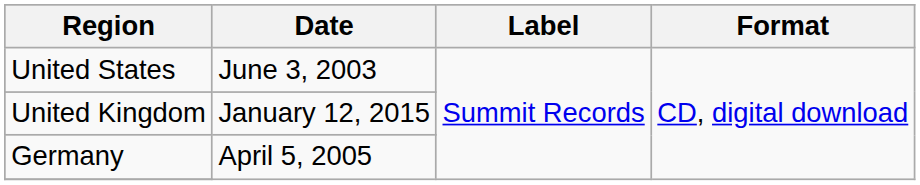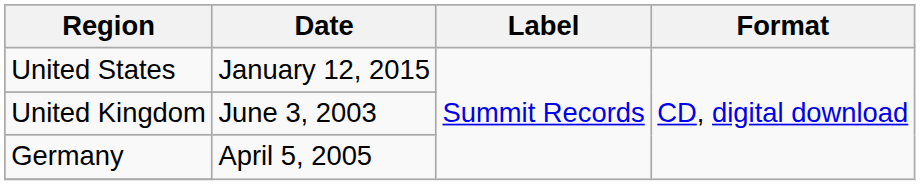United States | Date: June 3, 2003 -> January 12, 2015
United Kingdom | Date: January 12, 2015 -> June 3, 2003
